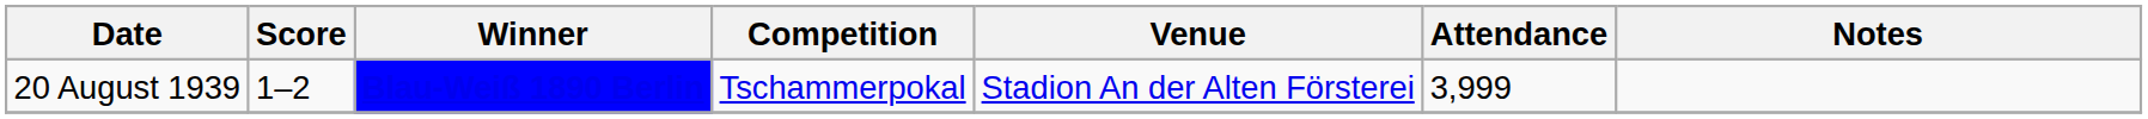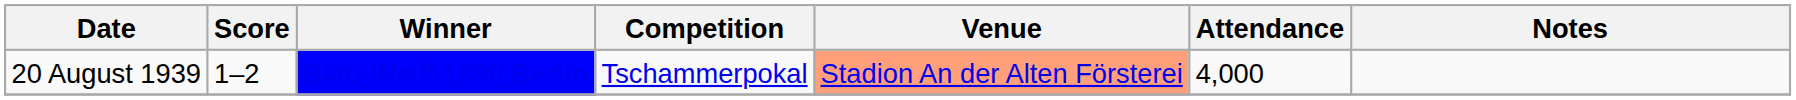20 August 1939 | Venue: no background -> lightsalmon background
20 August 1939 | Attendance: 3,999 -> 4,000
